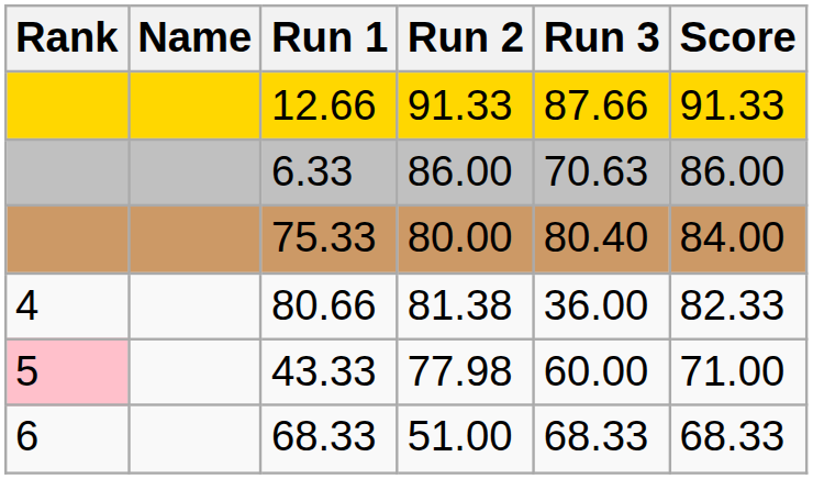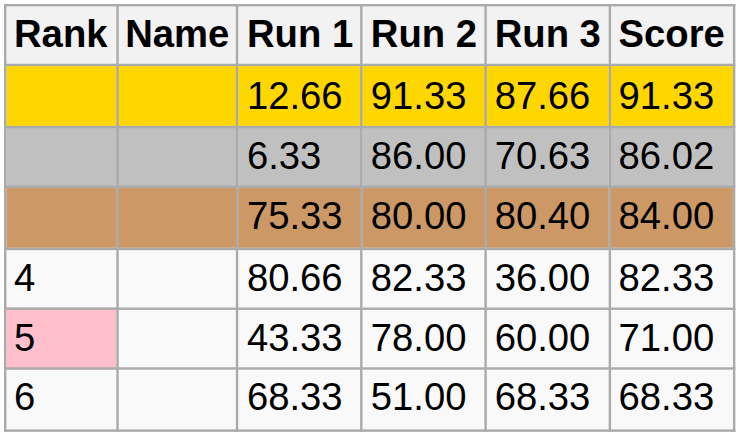6.33 | Score: 86.00 -> 86.02
80.66 | Run 2: 81.38 -> 82.33
43.33 | Run 2: 77.98 -> 78.00
